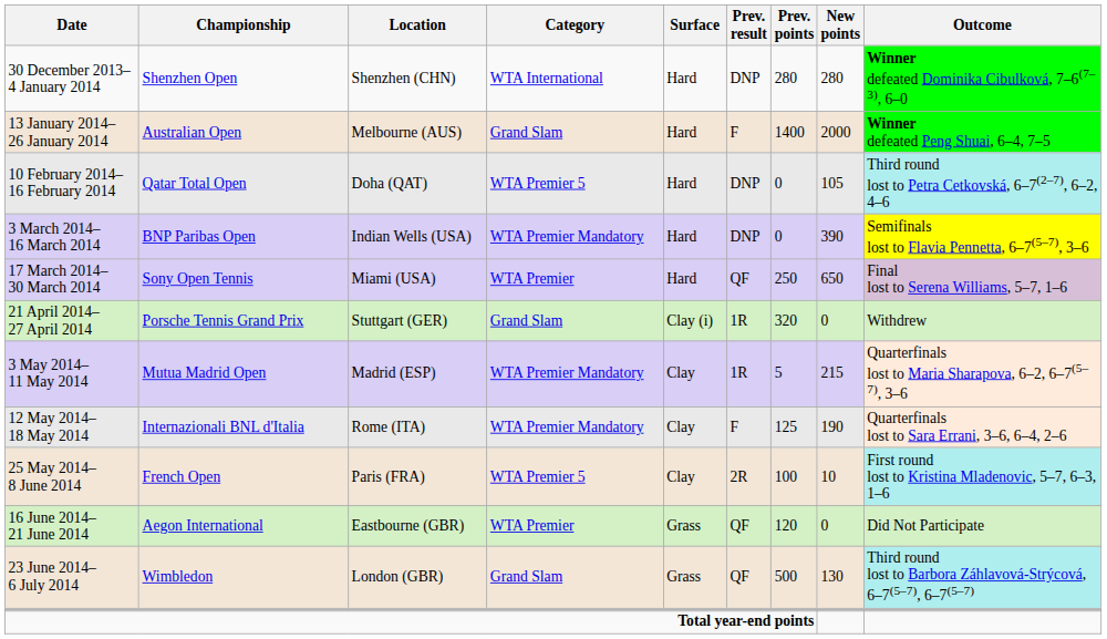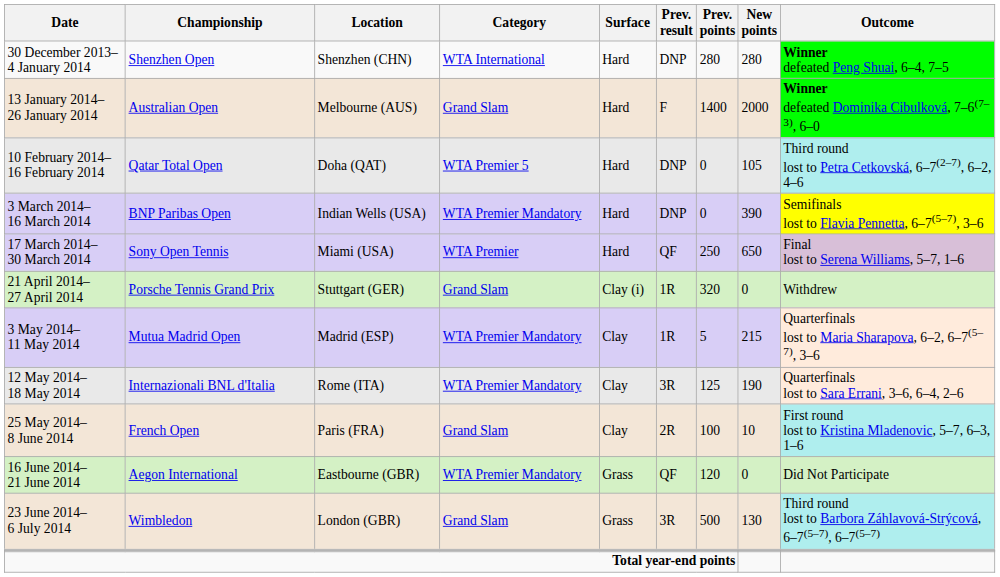30 December 2013– 4 January 2014 | Outcome: Winner defeated Dominika Cibulková, 7–6(7–3), 6–0 -> Winner defeated Peng Shuai, 6–4, 7–5
13 January 2014– 26 January 2014 | Outcome: Winner defeated Peng Shuai, 6–4, 7–5 -> Winner defeated Dominika Cibulková, 7–6(7–3), 6–0
12 May 2014– 18 May 2014 | Prev. result: F -> 3R
25 May 2014– 8 June 2014 | Category: WTA Premier 5 -> Grand Slam
16 June 2014– 21 June 2014 | Category: WTA Premier -> WTA Premier Mandatory
23 June 2014– 6 July 2014 | Prev. result: QF -> 3R
